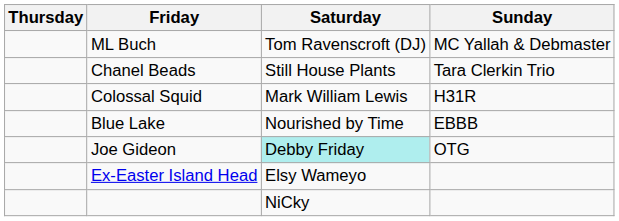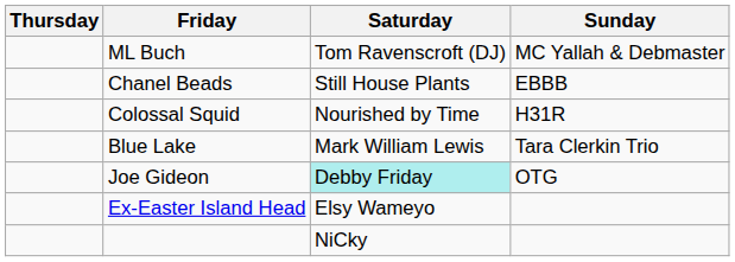Chanel Beads | Sunday: Tara Clerkin Trio -> EBBB
Colossal Squid | Saturday: Mark William Lewis -> Nourished by Time
Blue Lake | Saturday: Nourished by Time -> Mark William Lewis
Blue Lake | Sunday: EBBB -> Tara Clerkin Trio
